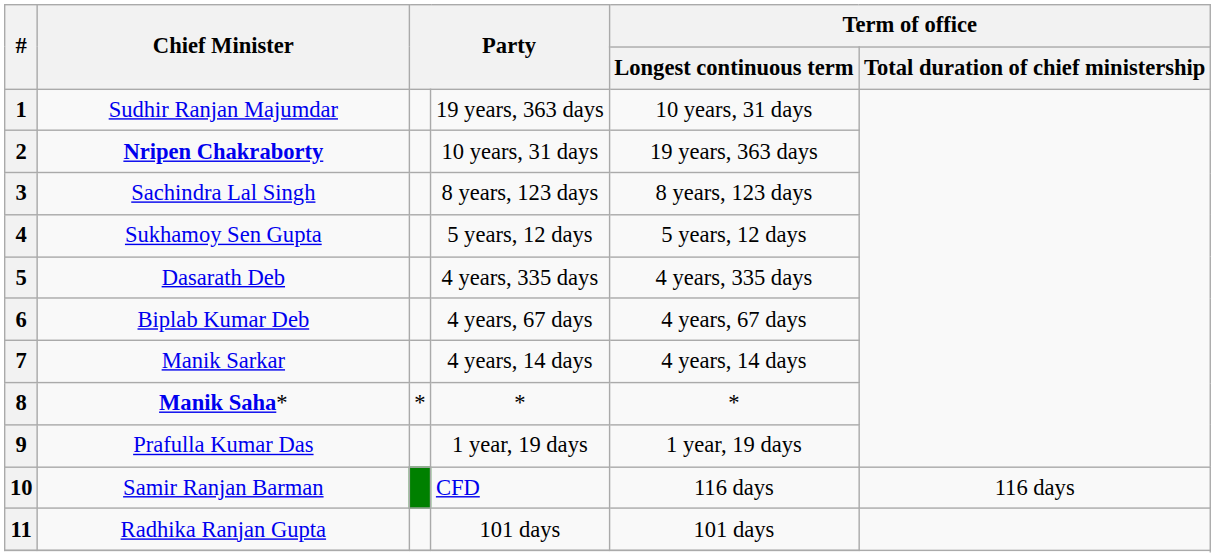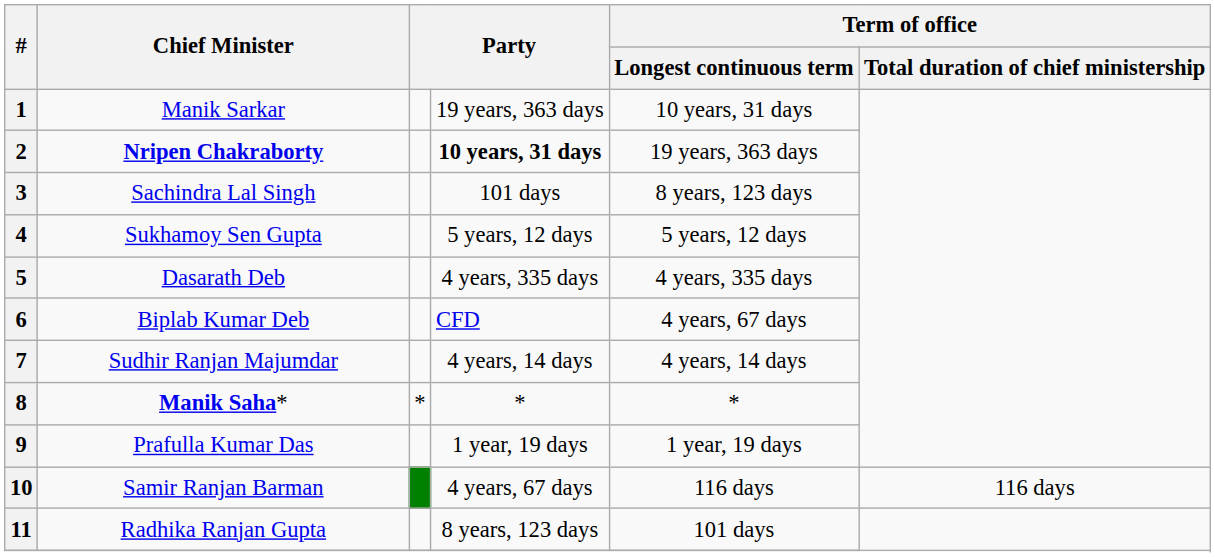1 | Chief Minister: Sudhir Ranjan Majumdar -> Manik Sarkar
2 | column 4: normal -> bold
3 | column 4: 8 years, 123 days -> 101 days
6 | column 4: 4 years, 67 days -> CFD
7 | Chief Minister: Manik Sarkar -> Sudhir Ranjan Majumdar
10 | column 4: CFD -> 4 years, 67 days
11 | column 4: 101 days -> 8 years, 123 days
